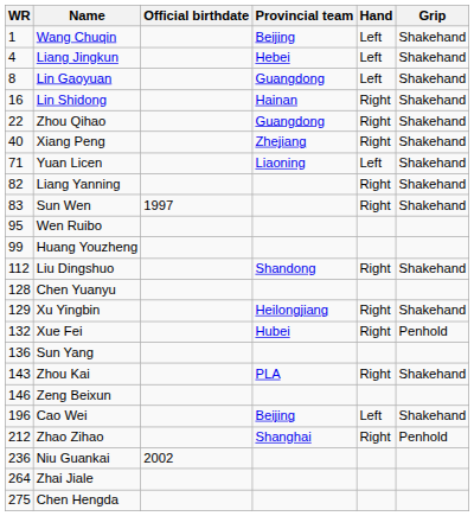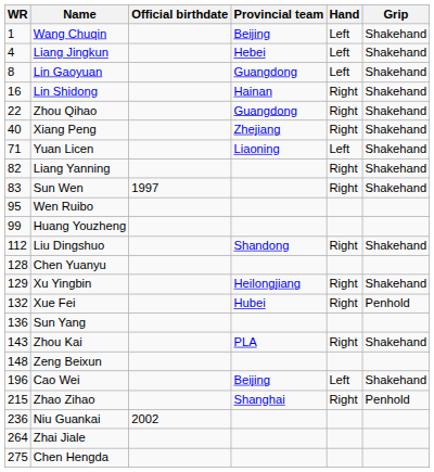Zeng Beixun | WR: 146 -> 148
Zhao Zihao | WR: 212 -> 215
